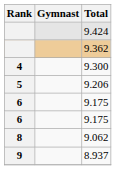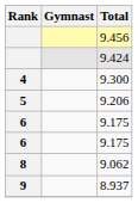+ row: 9.456
- row: 9.362
